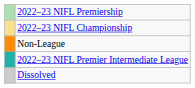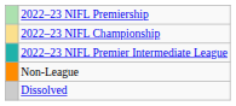rows swapped: 2022–23 NIFL Premier Intermediate League <-> Non-League
